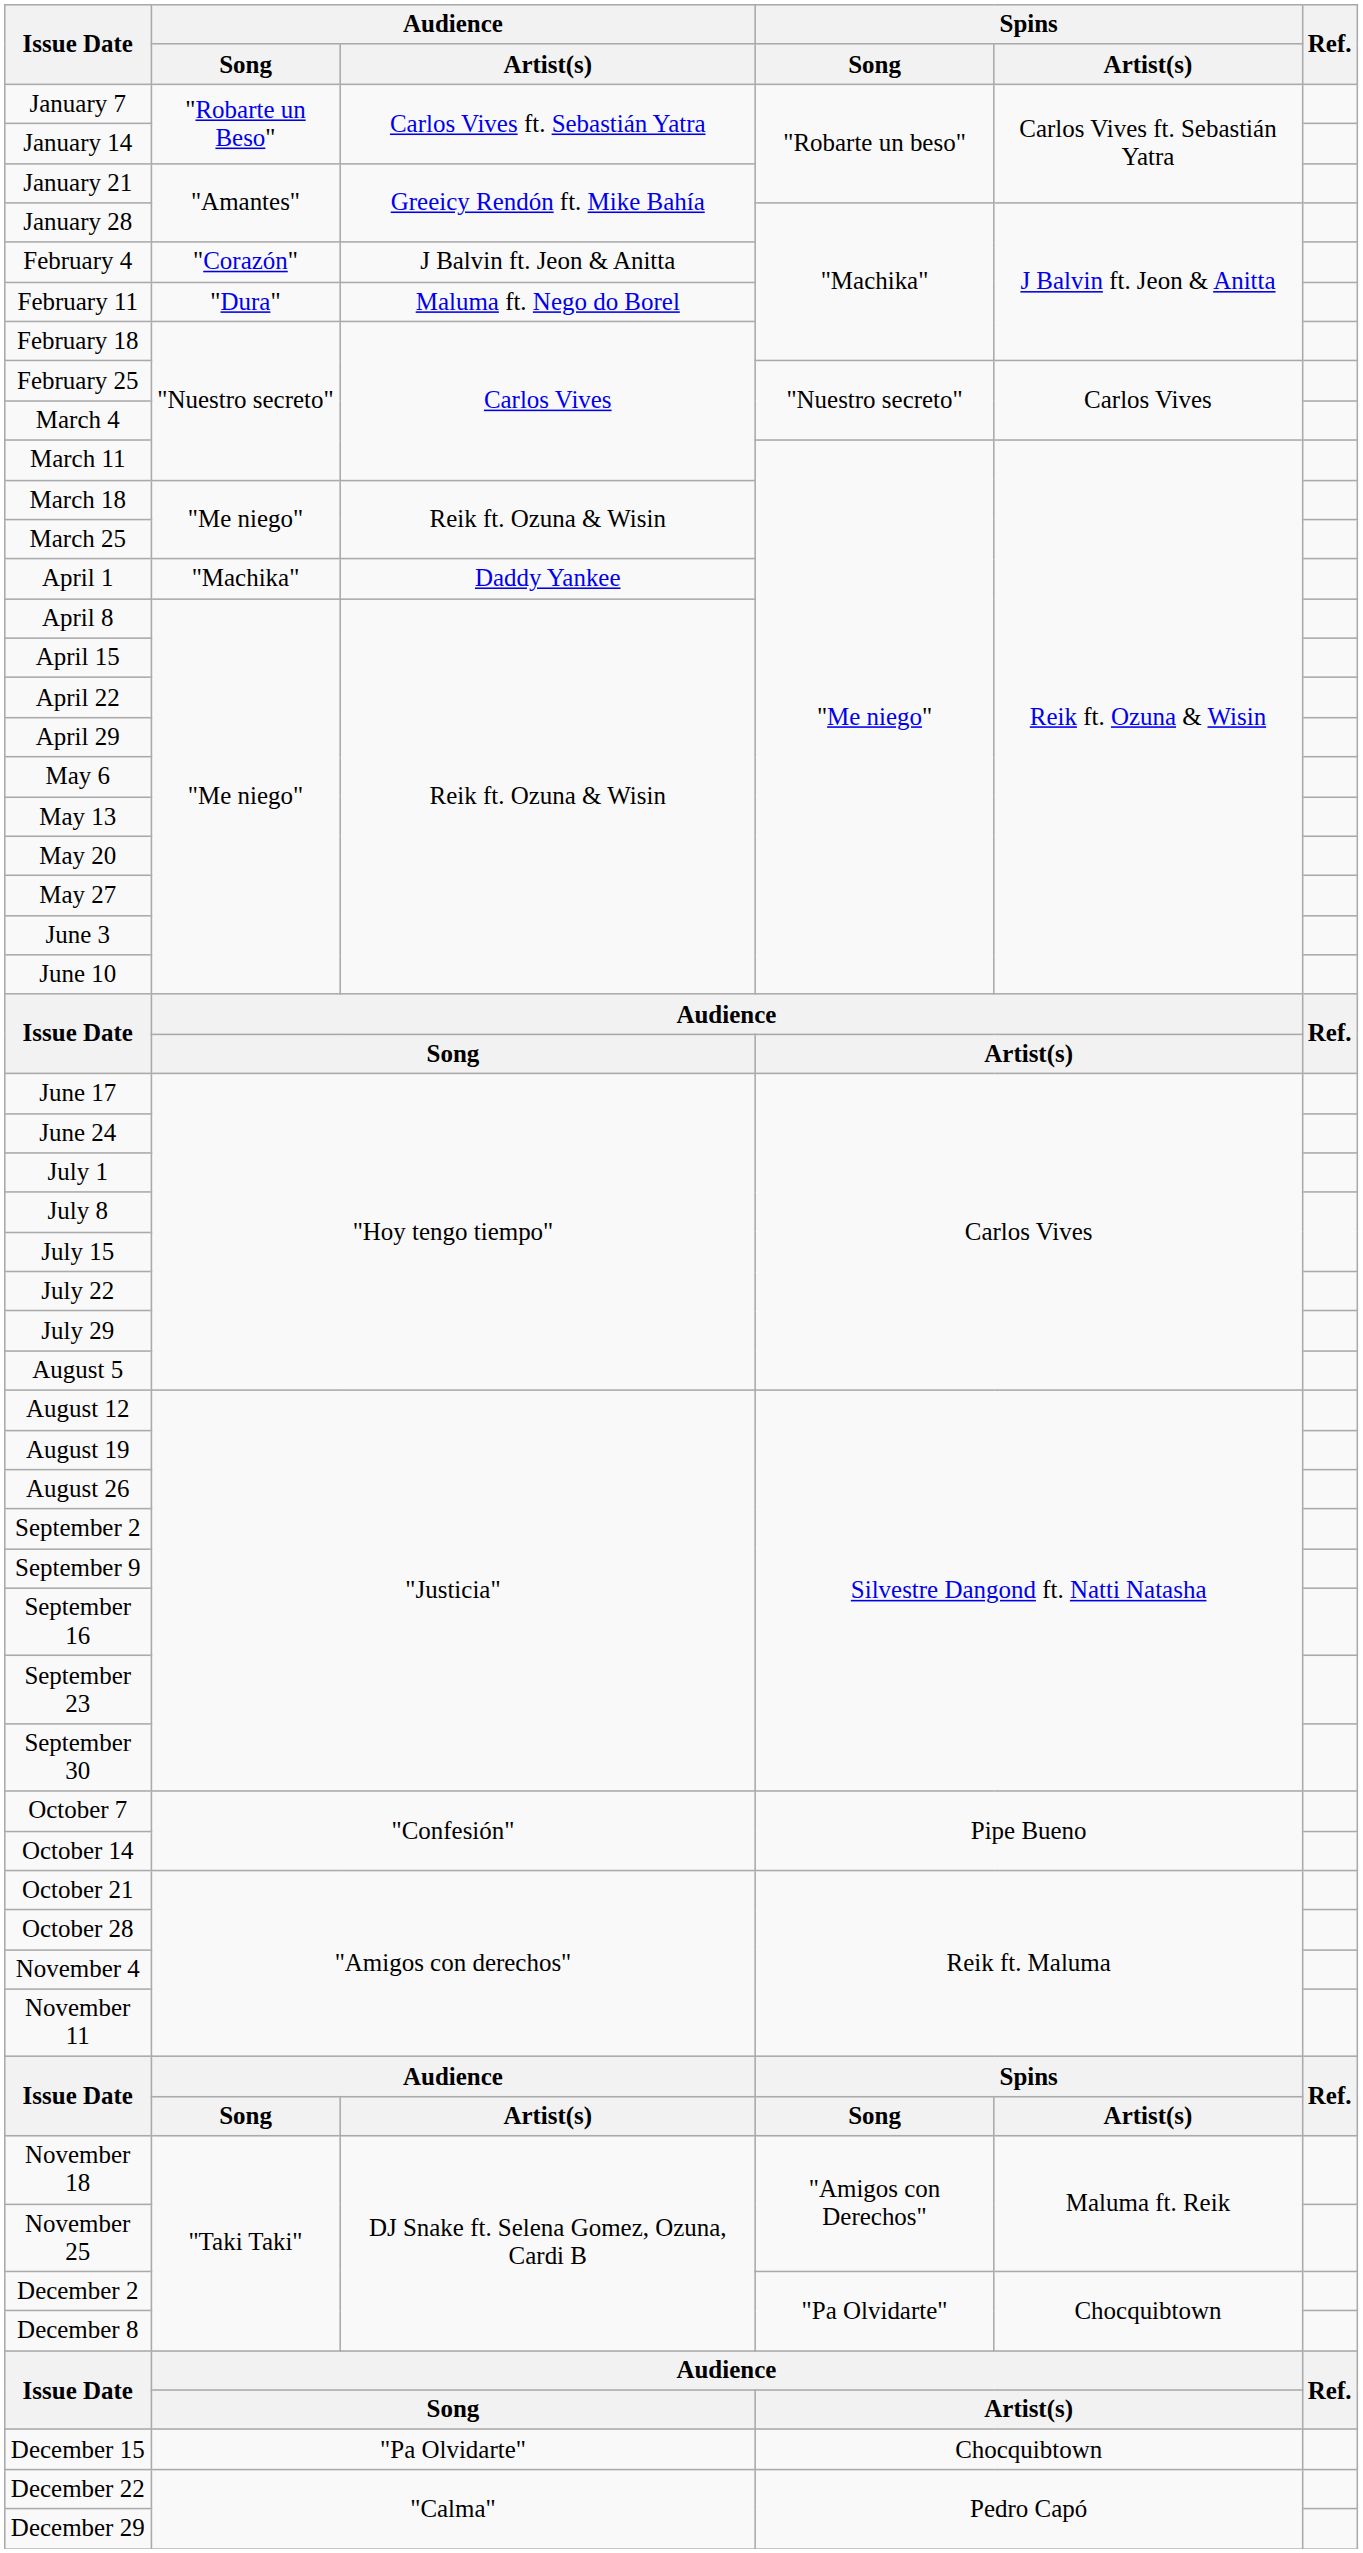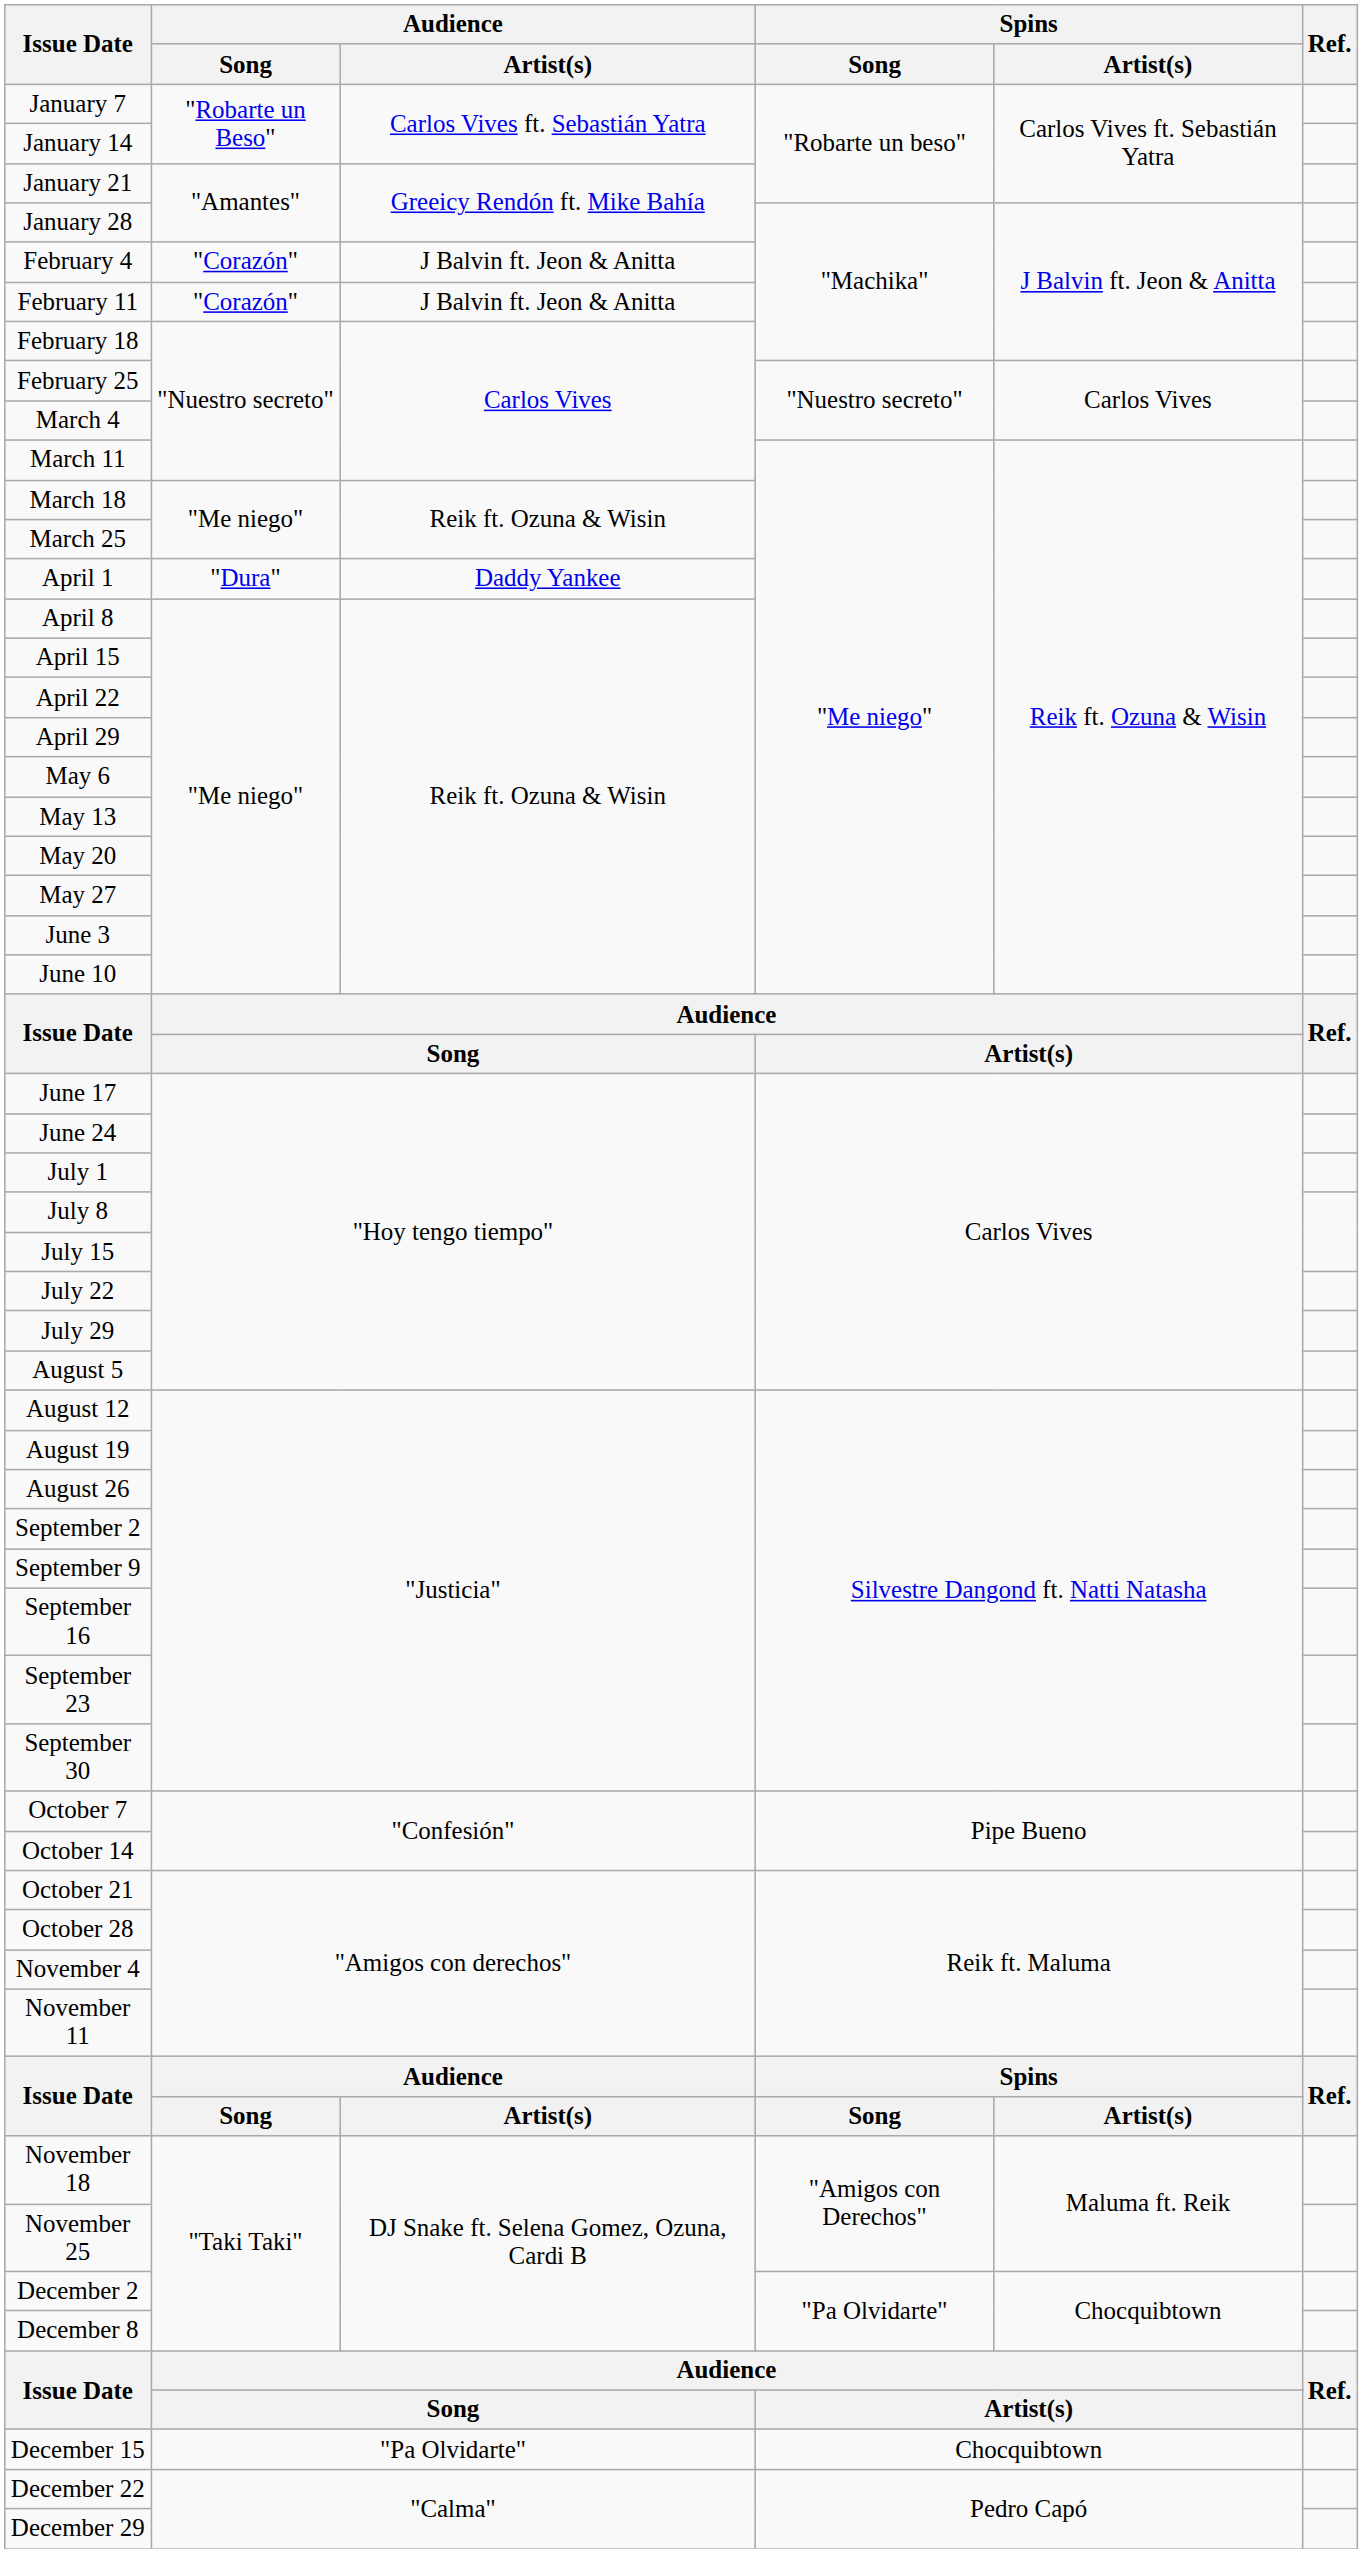February 11 | Audience / Song: "Dura" -> "Corazón"
February 11 | Audience / Artist(s): Maluma ft. Nego do Borel -> J Balvin ft. Jeon & Anitta
April 1 | Audience / Song: "Machika" -> "Dura"
